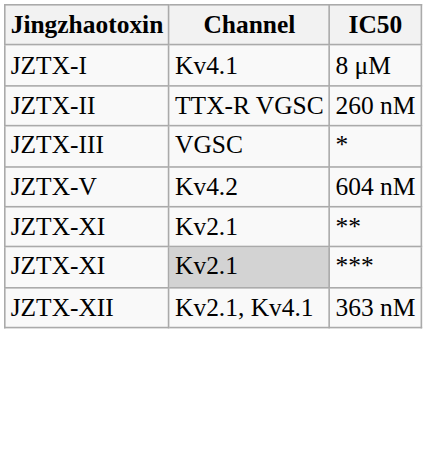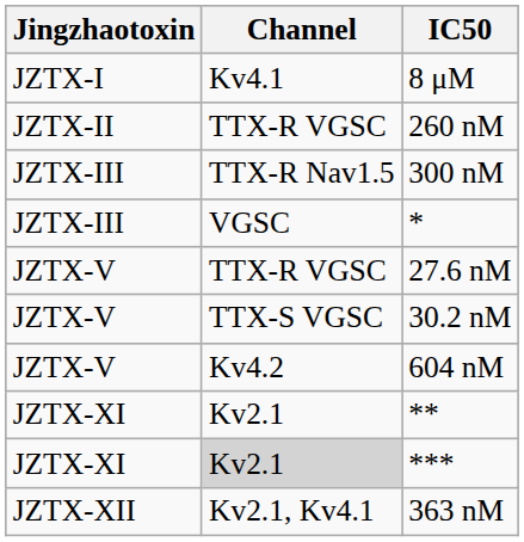+ row: JZTX-III | TTX-R Nav1.5 | 300 nM
+ row: JZTX-V | TTX-R VGSC | 27.6 nM
+ row: JZTX-V | TTX-S VGSC | 30.2 nM
